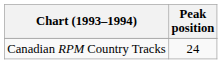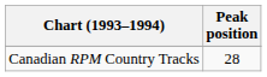Canadian RPM Country Tracks | Peak position: 24 -> 28
